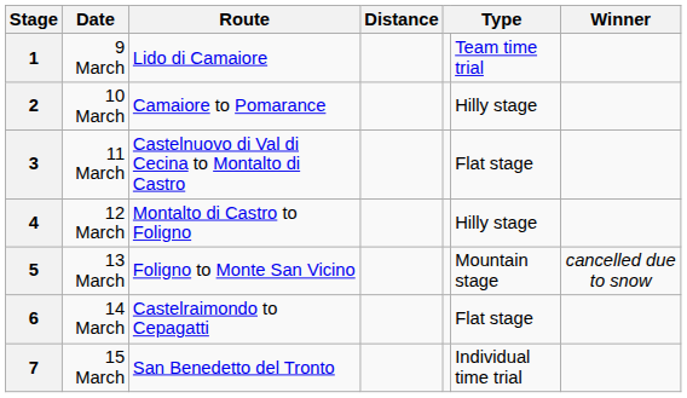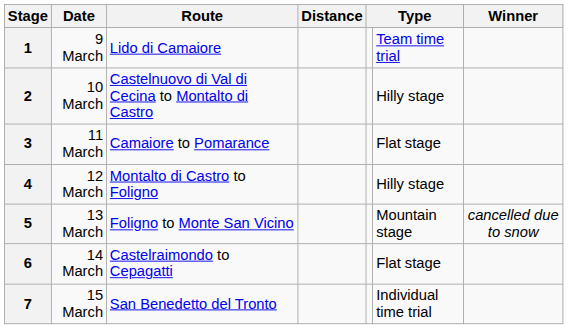2 | Route: Camaiore to Pomarance -> Castelnuovo di Val di Cecina to Montalto di Castro
3 | Route: Castelnuovo di Val di Cecina to Montalto di Castro -> Camaiore to Pomarance
